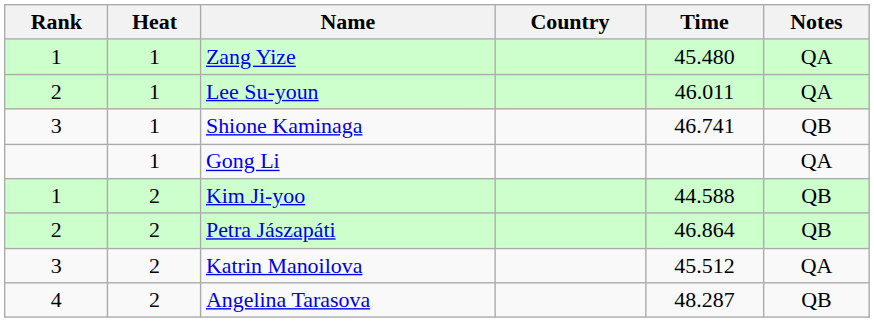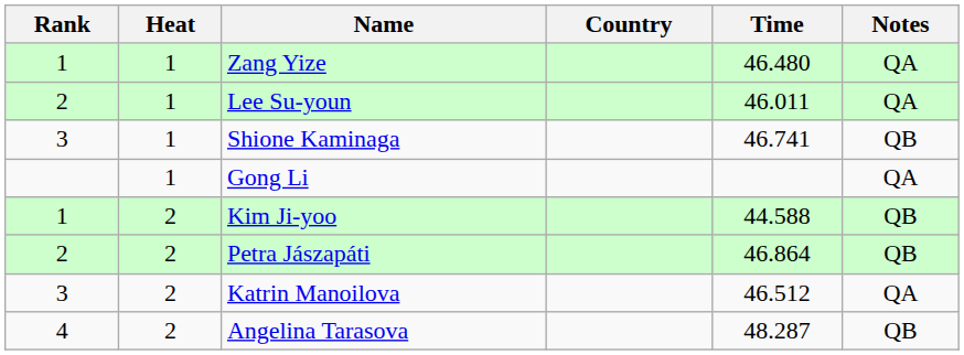Zang Yize | Time: 45.480 -> 46.480
Katrin Manoilova | Time: 45.512 -> 46.512
